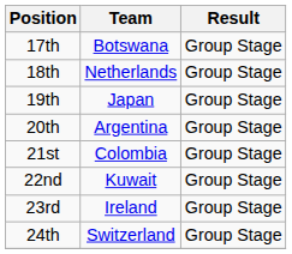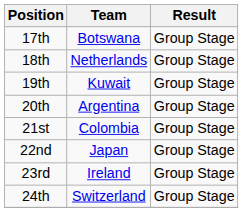19th | Team: Japan -> Kuwait
22nd | Team: Kuwait -> Japan
